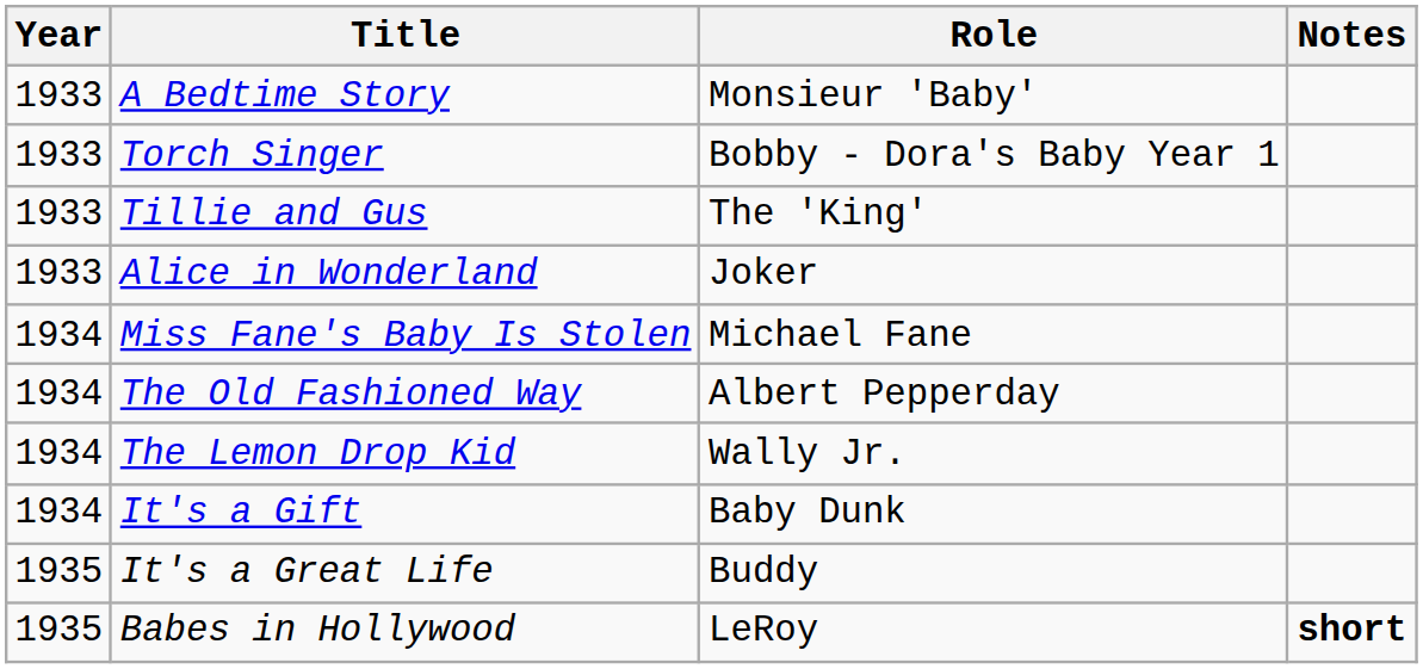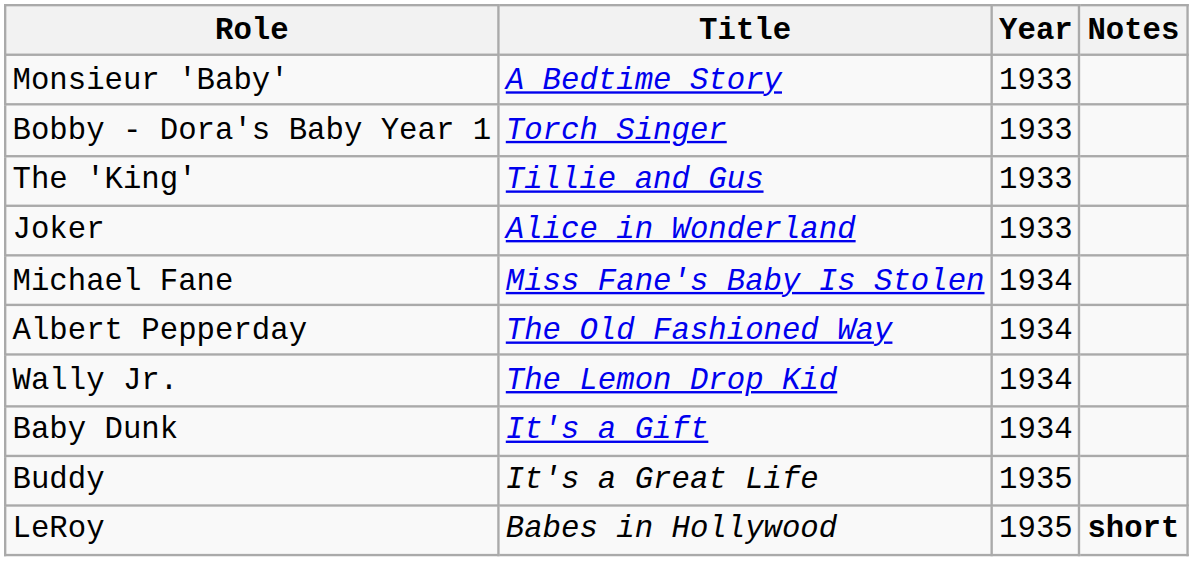columns swapped: Year <-> Role
